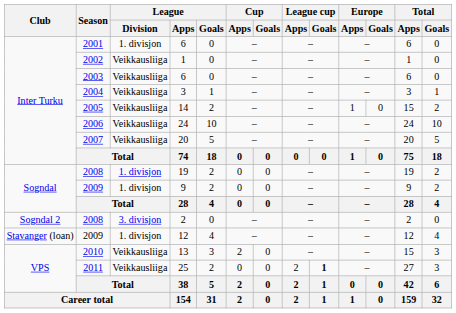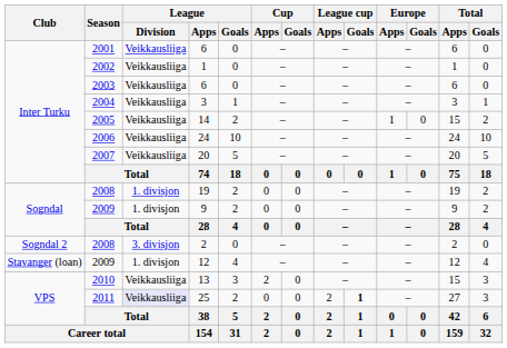2001 / 6 | League / Division: 1. divisjon -> Veikkausliiga
25 | League / Division: no background -> lavender background
